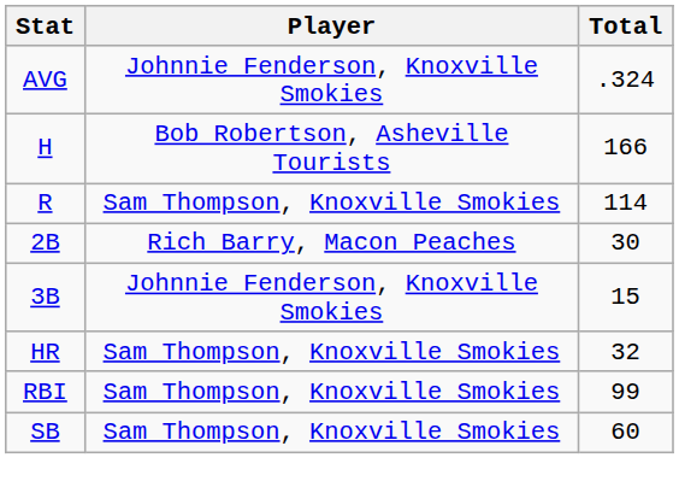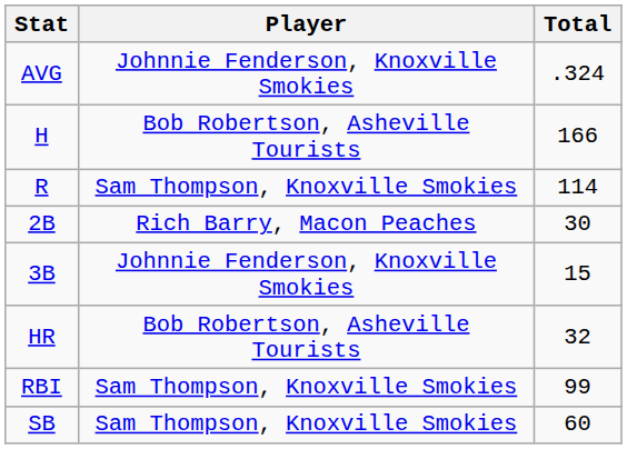HR | Player: Sam Thompson, Knoxville Smokies -> Bob Robertson, Asheville Tourists
